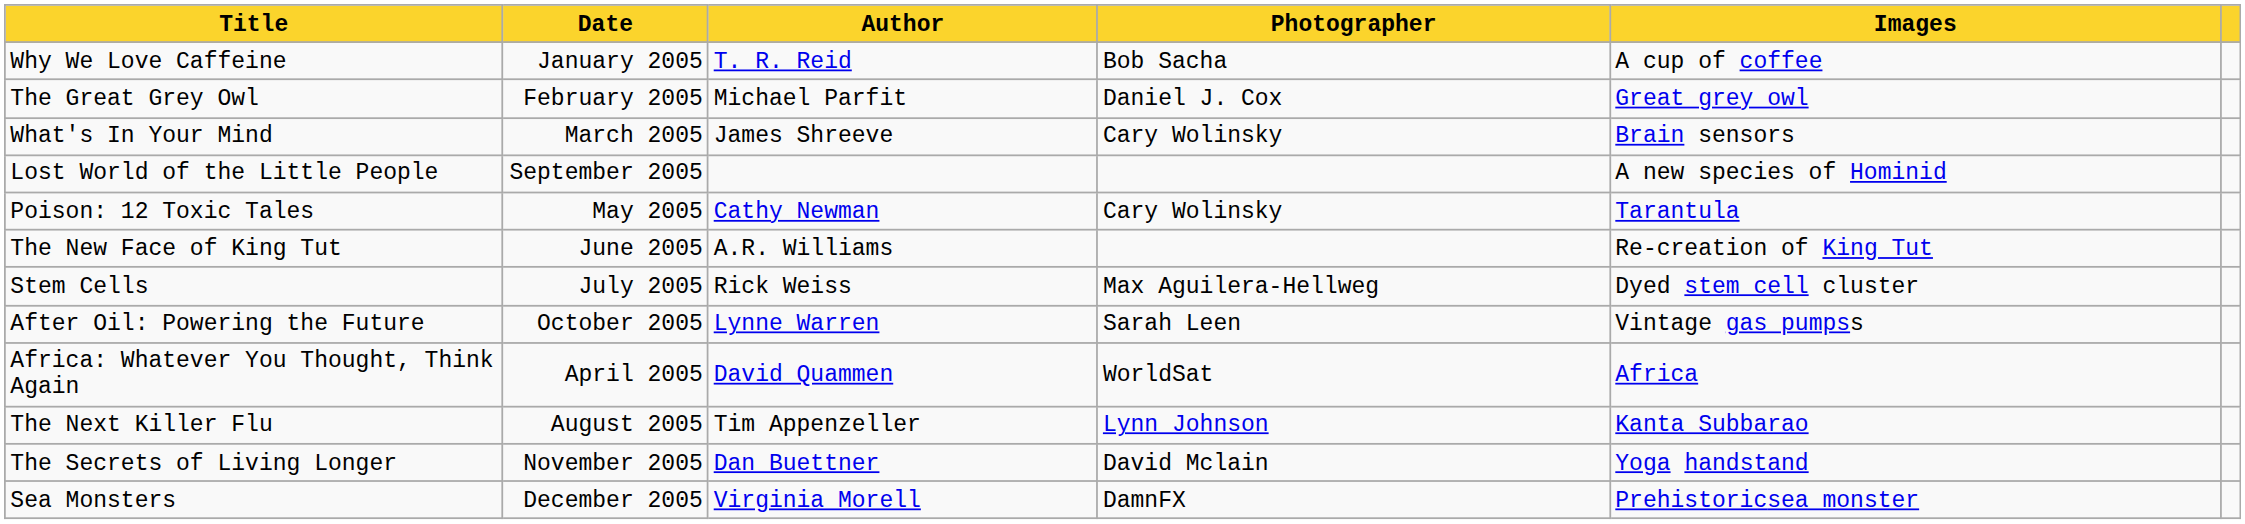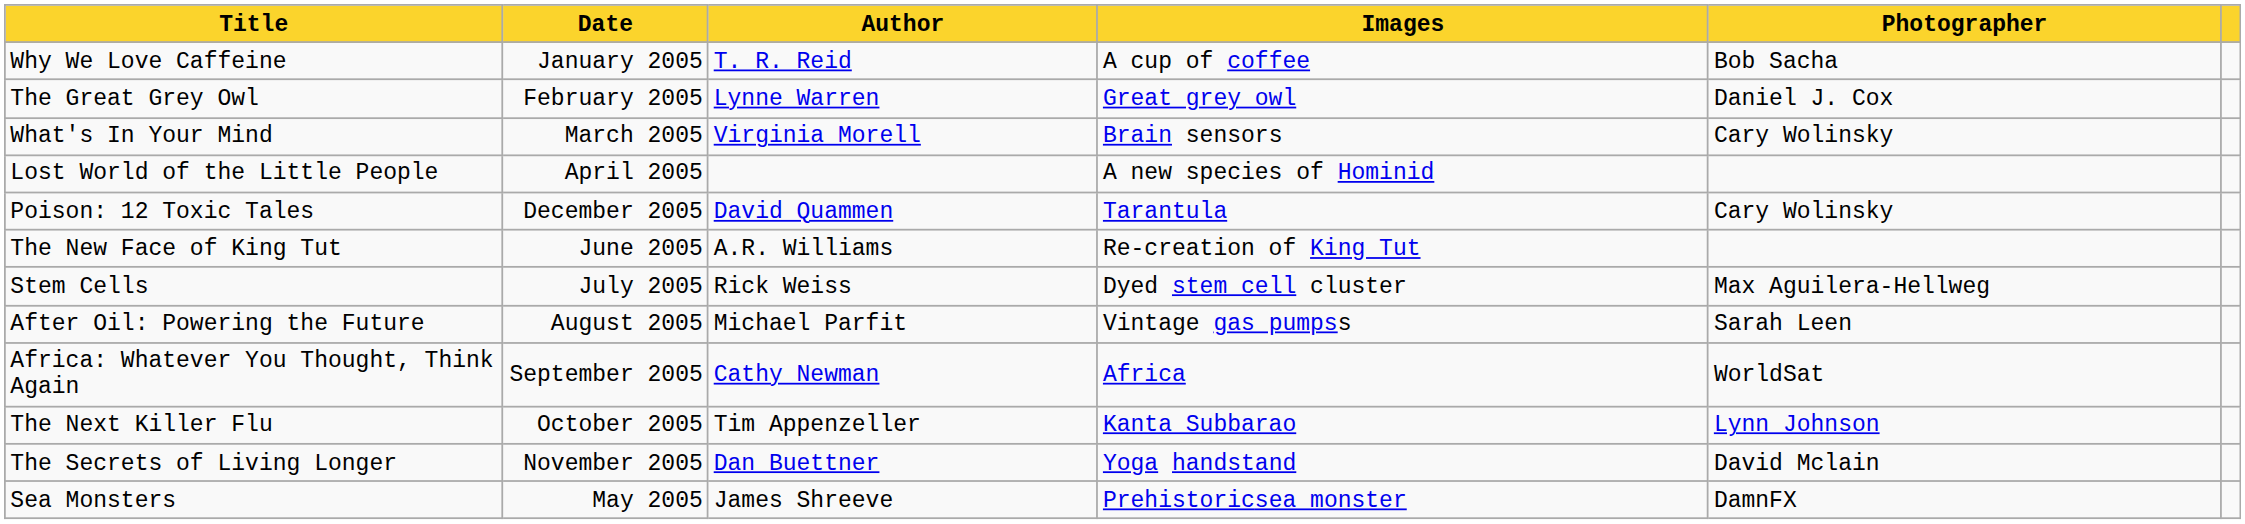columns swapped: Photographer <-> Images
The Great Grey Owl | Author: Michael Parfit -> Lynne Warren
What's In Your Mind | Author: James Shreeve -> Virginia Morell
Lost World of the Little People | Date: September 2005 -> April 2005
Poison: 12 Toxic Tales | Date: May 2005 -> December 2005
Poison: 12 Toxic Tales | Author: Cathy Newman -> David Quammen
After Oil: Powering the Future | Date: October 2005 -> August 2005
After Oil: Powering the Future | Author: Lynne Warren -> Michael Parfit
Africa: Whatever You Thought, Think Again | Date: April 2005 -> September 2005
Africa: Whatever You Thought, Think Again | Author: David Quammen -> Cathy Newman
The Next Killer Flu | Date: August 2005 -> October 2005
Sea Monsters | Date: December 2005 -> May 2005
Sea Monsters | Author: Virginia Morell -> James Shreeve
